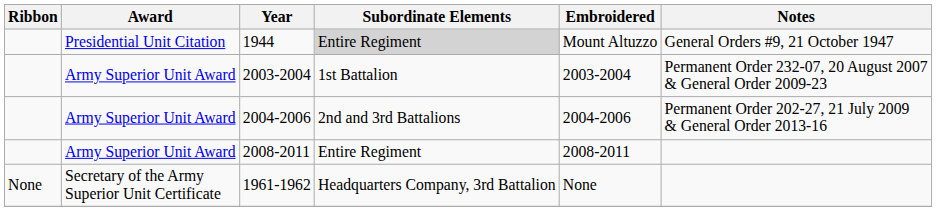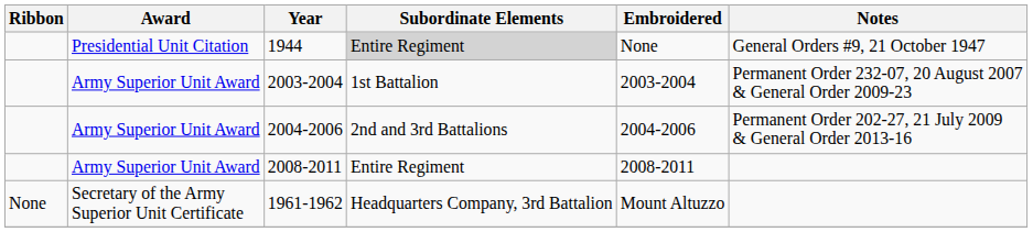1944 | Embroidered: Mount Altuzzo -> None
1961-1962 | Embroidered: None -> Mount Altuzzo
